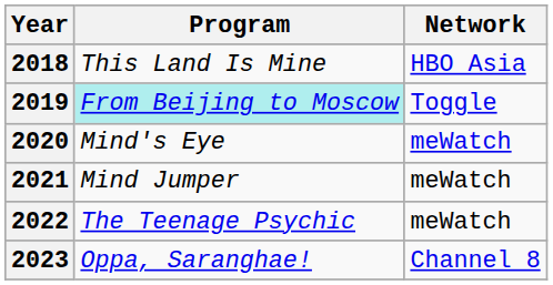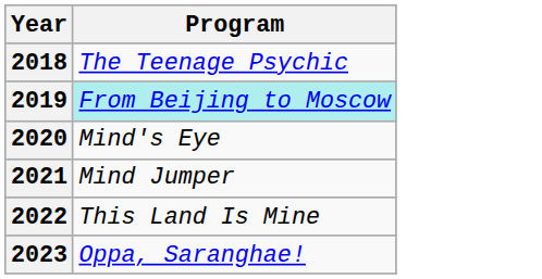- column: Network | HBO Asia | Toggle | meWatch | meWatch | meWatch | Channel 8
2018 | Program: This Land Is Mine -> The Teenage Psychic
2022 | Program: The Teenage Psychic -> This Land Is Mine
